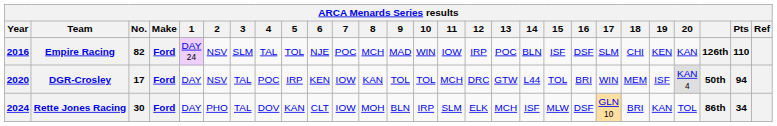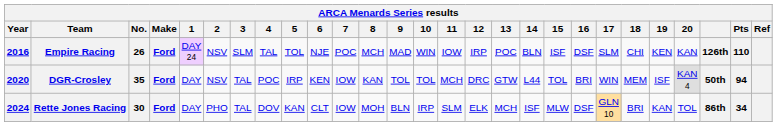Empire Racing | No.: 82 -> 26
DGR-Crosley | No.: 17 -> 35
